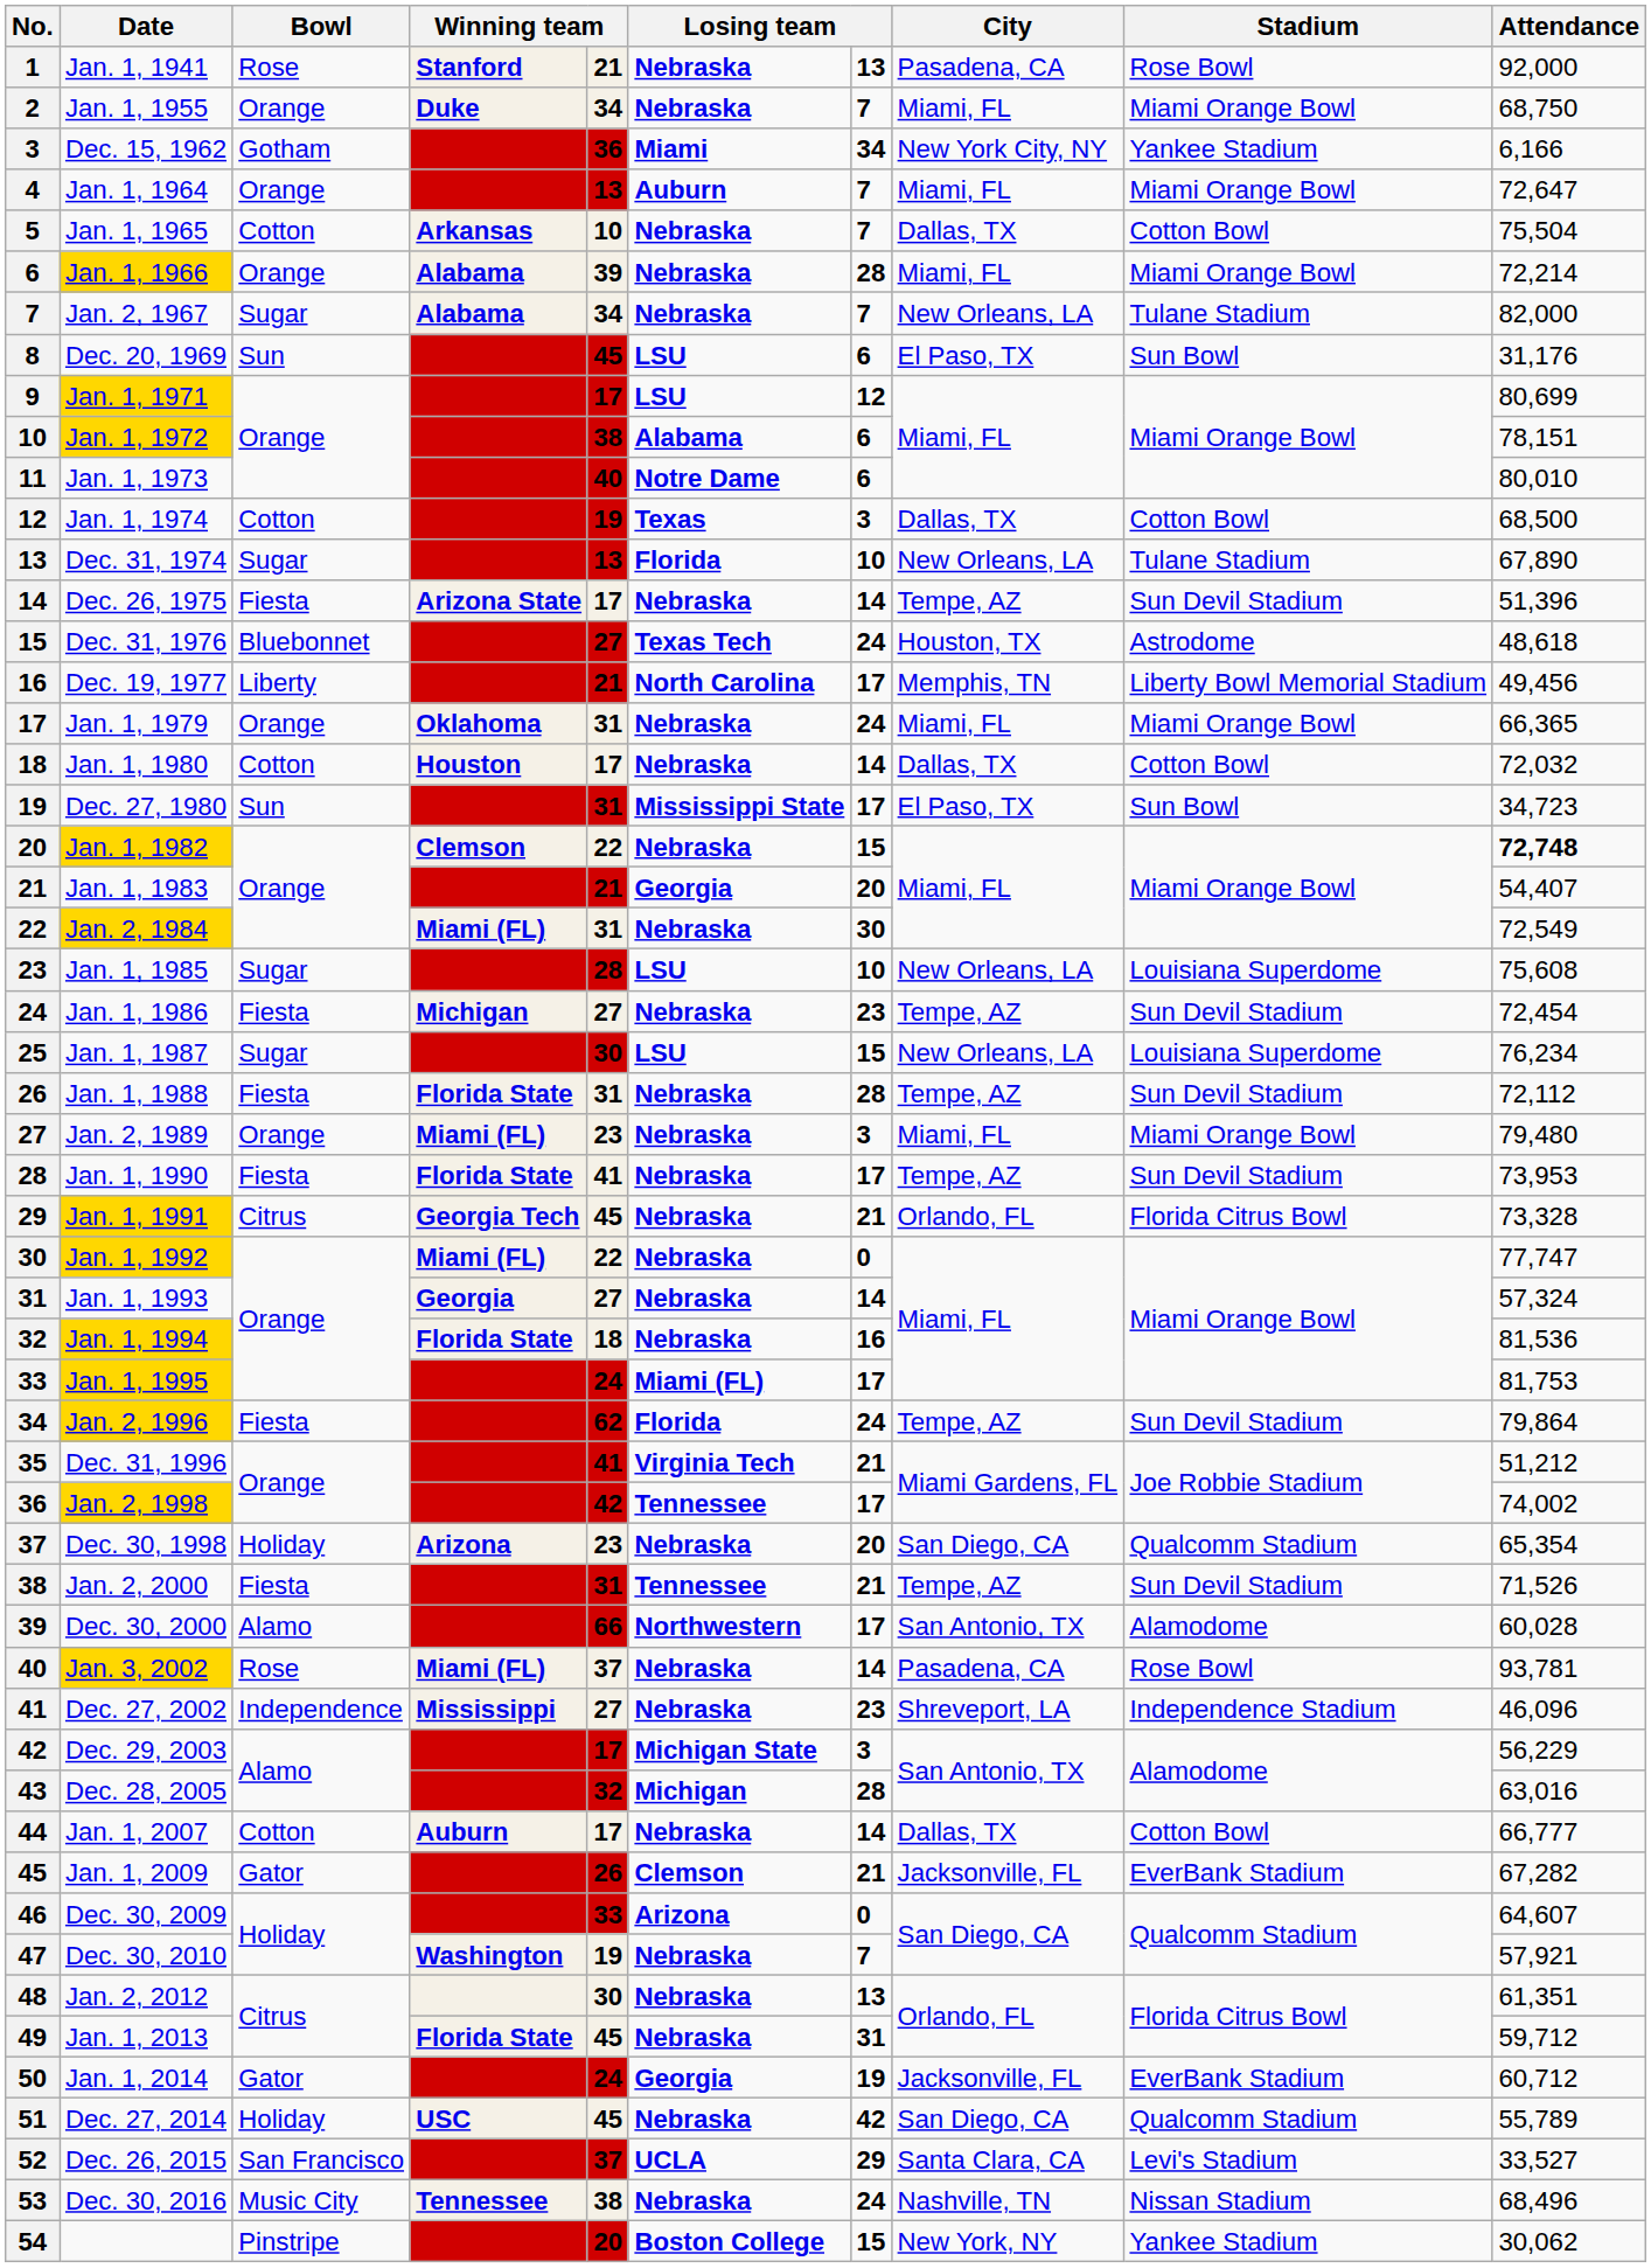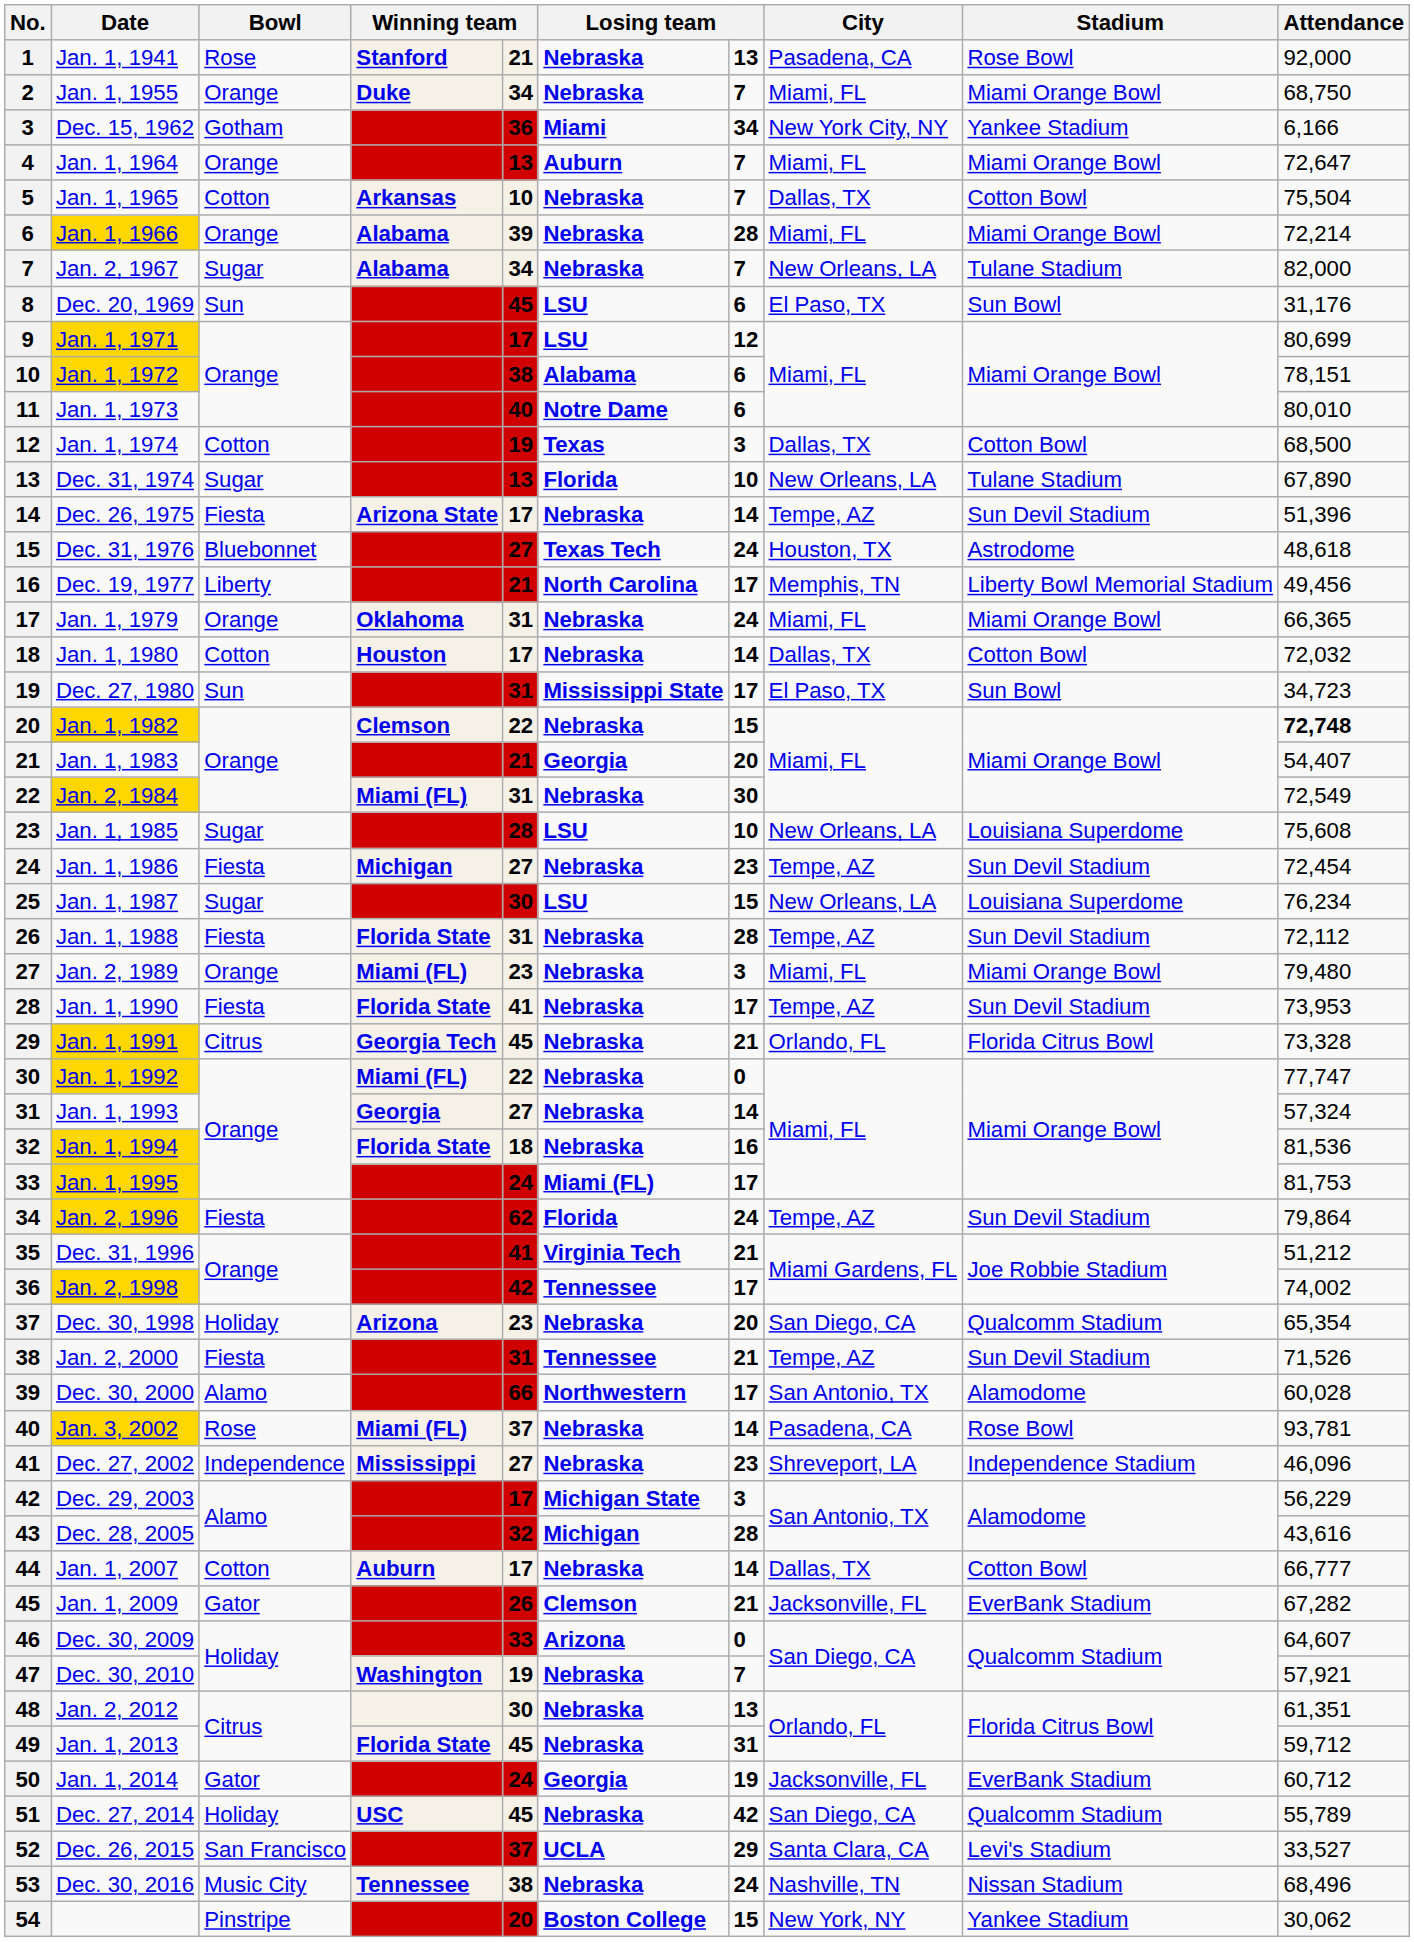Dec. 28, 2005 | Attendance: 63,016 -> 43,616
